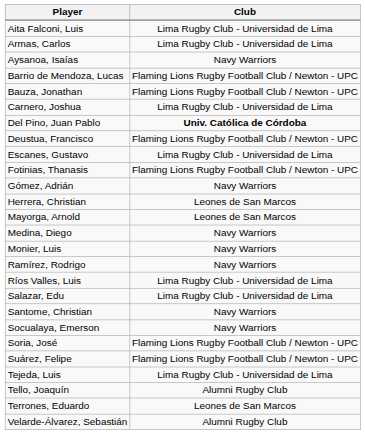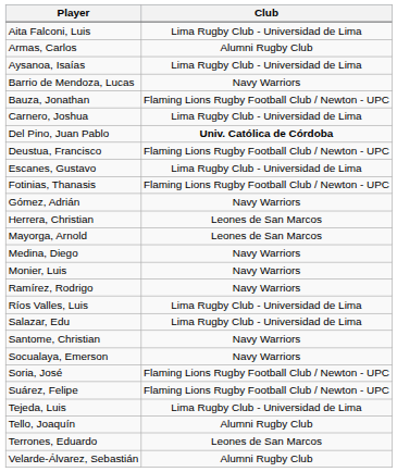Armas, Carlos | Club: Lima Rugby Club - Universidad de Lima -> Alumni Rugby Club
Aysanoa, Isaías | Club: Navy Warriors -> Lima Rugby Club - Universidad de Lima
Barrio de Mendoza, Lucas | Club: Flaming Lions Rugby Football Club / Newton - UPC -> Navy Warriors
